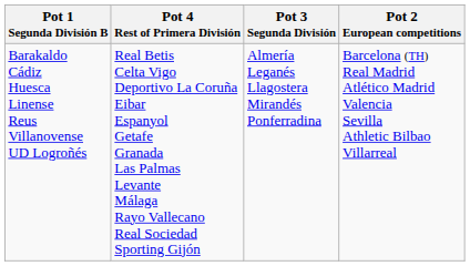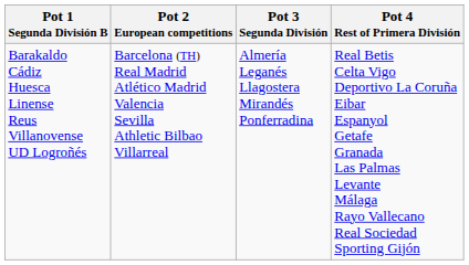columns swapped: Pot 2 European competitions <-> Pot 4 Rest of Primera División
